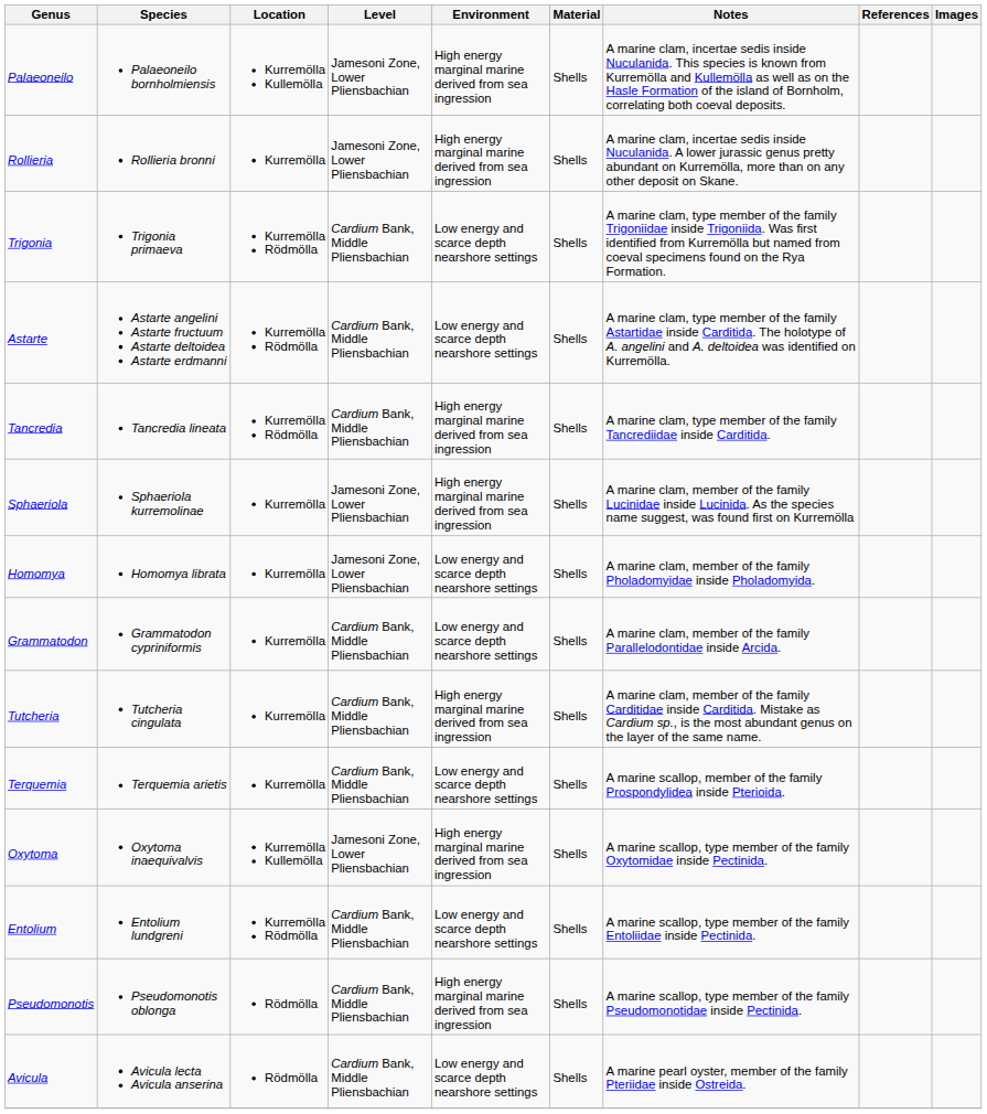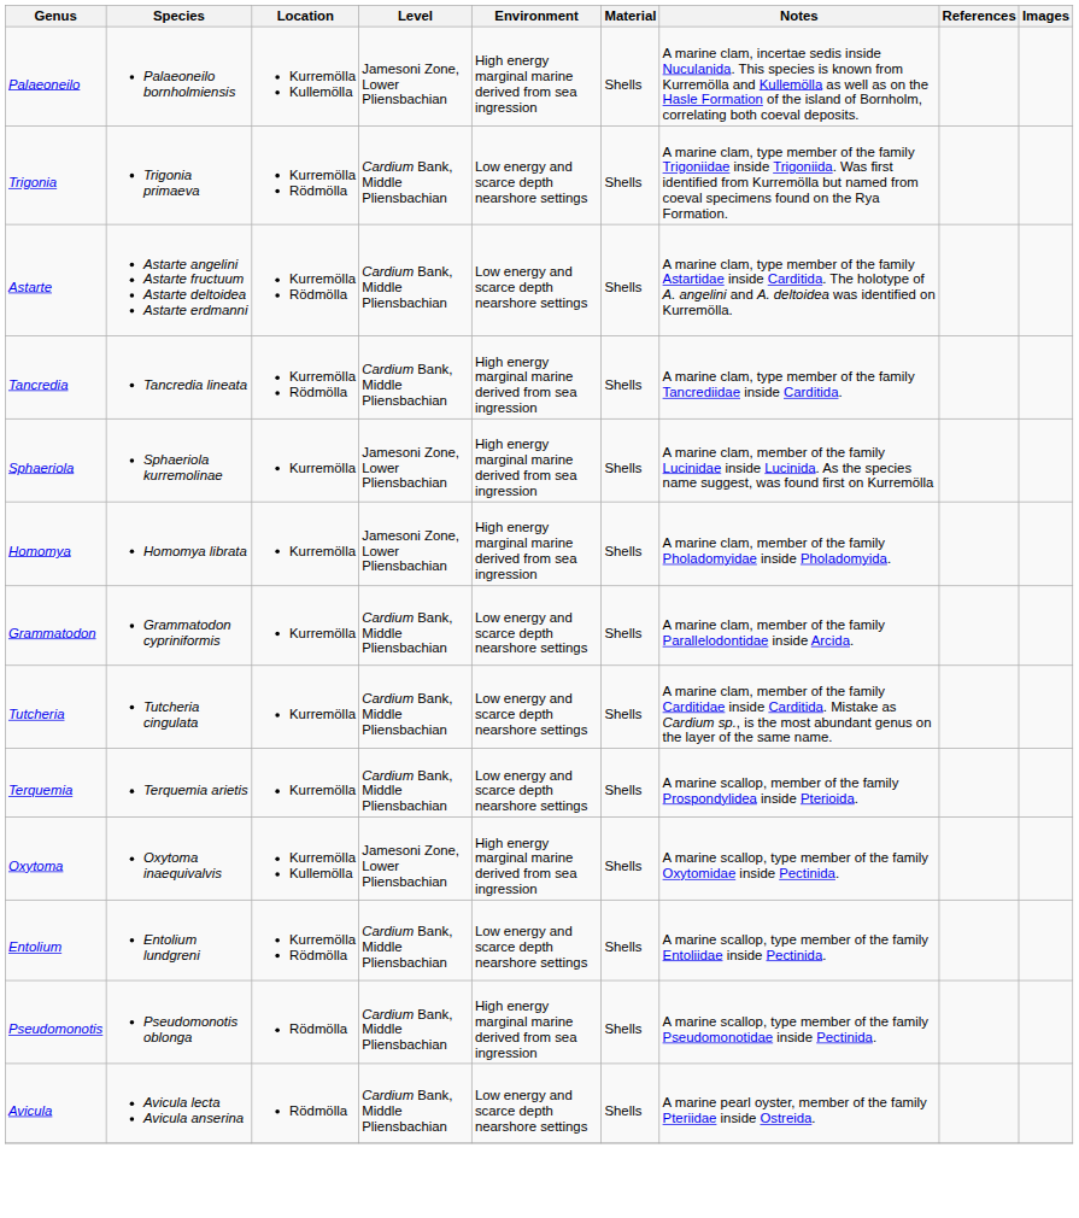- row: Rollieria | Rollieria bronni | Kurremölla | Jamesoni Zone, Lower Pliensbachian | High energy marginal marine derived from sea ingression | Shells | A marine clam, incertae sedis inside Nuculanida. A lower jurassic genus pretty abundant on Kurremölla, more than on any other deposit on Skane.
Homomya | Environment: Low energy and scarce depth nearshore settings -> High energy marginal marine derived from sea ingression
Tutcheria | Environment: High energy marginal marine derived from sea ingression -> Low energy and scarce depth nearshore settings
